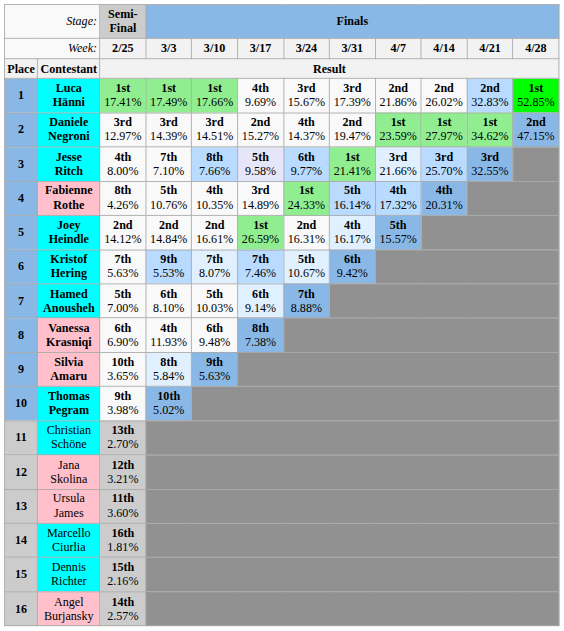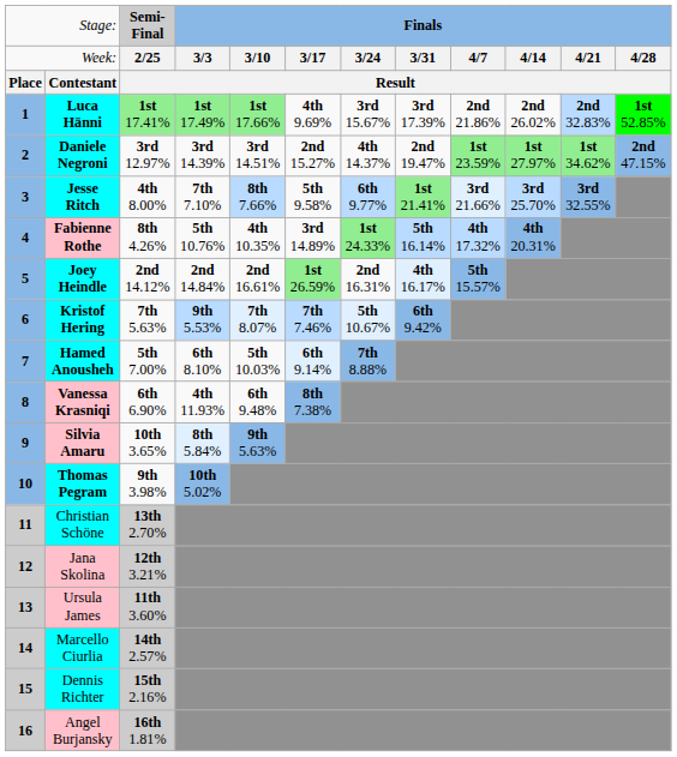Jesse Ritch | column 6: lavender background -> no background
Marcello Ciurlia | column 3: 16th 1.81% -> 14th 2.57%
Angel Burjansky | column 3: 14th 2.57% -> 16th 1.81%
